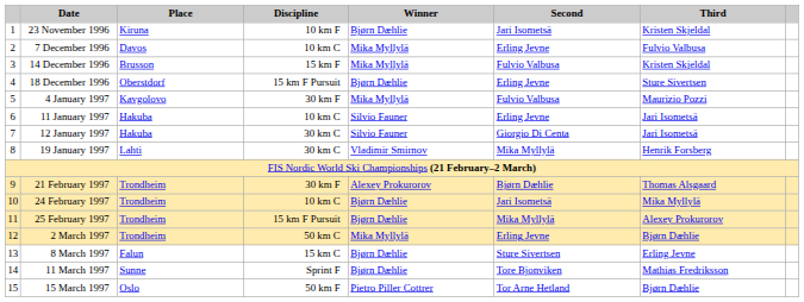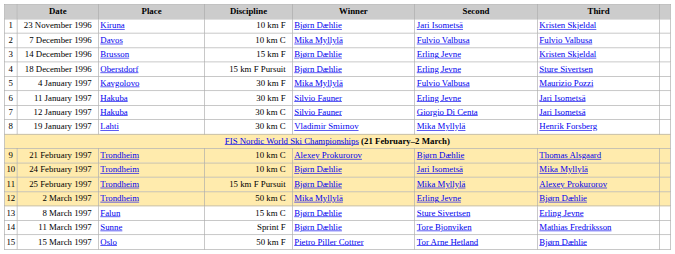7 December 1996 | Second: Erling Jevne -> Fulvio Valbusa
14 December 1996 | Winner: Mika Myllylä -> Bjørn Dæhlie
14 December 1996 | Second: Fulvio Valbusa -> Erling Jevne
11 January 1997 | Discipline: 10 km C -> 30 km F
21 February 1997 | Discipline: 30 km F -> 10 km C
